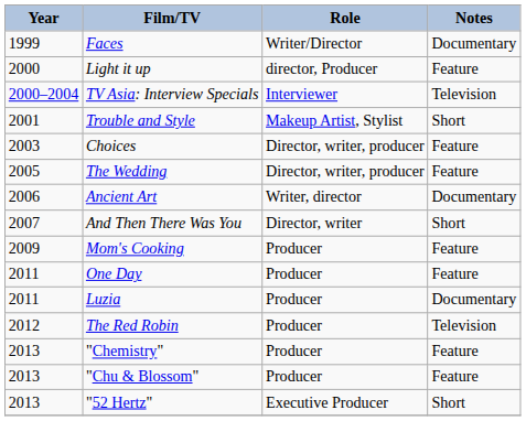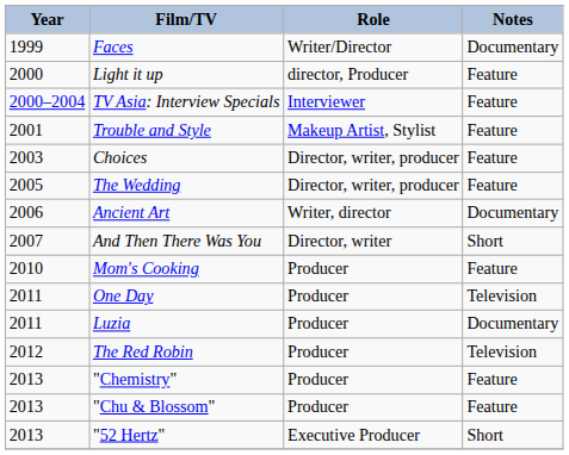TV Asia: Interview Specials | Notes: Television -> Feature
Trouble and Style | Notes: Short -> Feature
Mom's Cooking | Year: 2009 -> 2010
One Day | Notes: Feature -> Television
